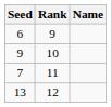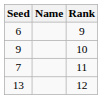columns swapped: Name <-> Rank
